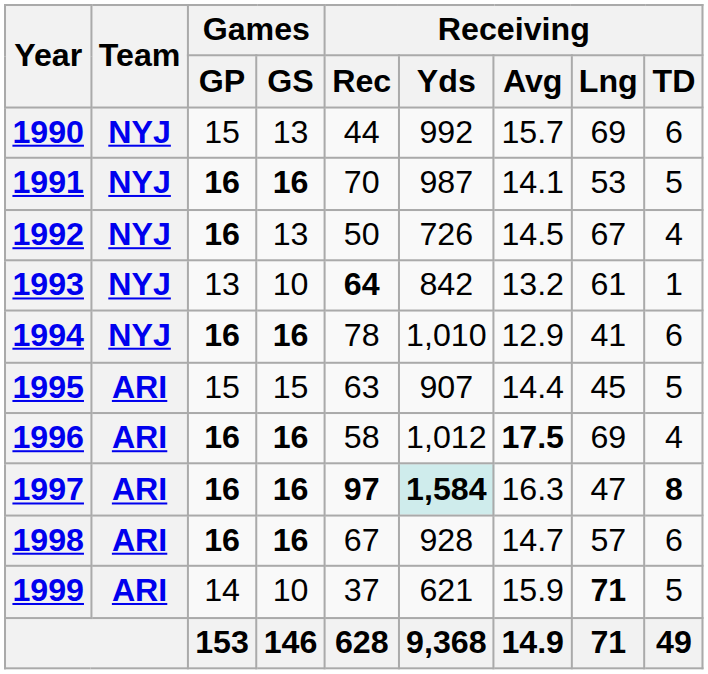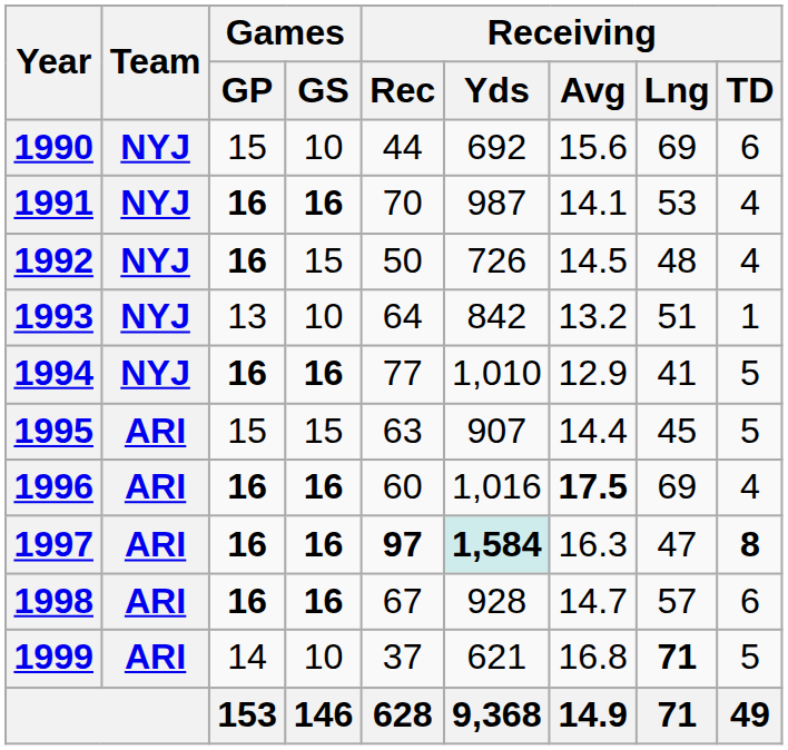1990 | Games / GS: 13 -> 10
1990 | Receiving / Yds: 992 -> 692
1990 | Receiving / Avg: 15.7 -> 15.6
1991 | Receiving / TD: 5 -> 4
1992 | Games / GS: 13 -> 15
1992 | Receiving / Lng: 67 -> 48
1993 | Receiving / Rec: bold -> normal
1993 | Receiving / Lng: 61 -> 51
1994 | Receiving / Rec: 78 -> 77
1994 | Receiving / TD: 6 -> 5
1996 | Receiving / Rec: 58 -> 60
1996 | Receiving / Yds: 1,012 -> 1,016
1999 | Receiving / Avg: 15.9 -> 16.8
